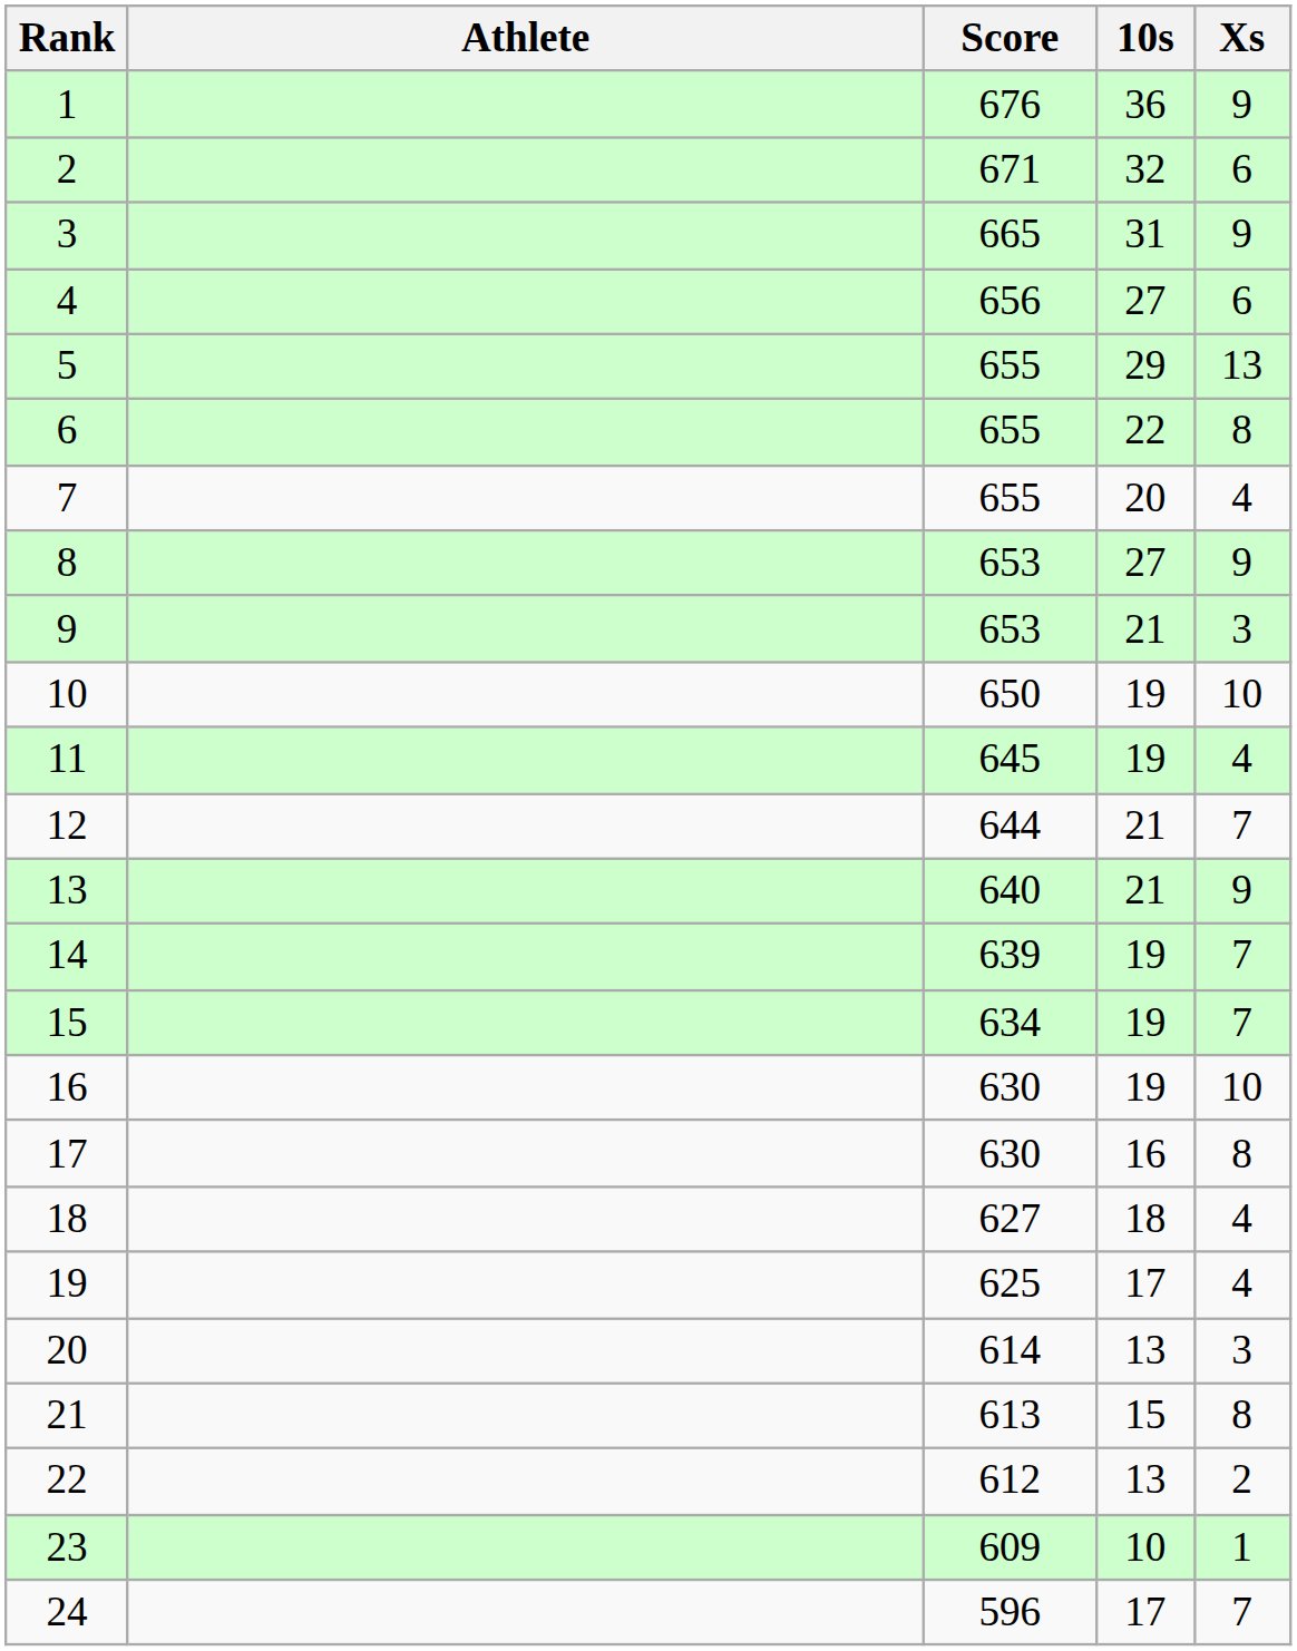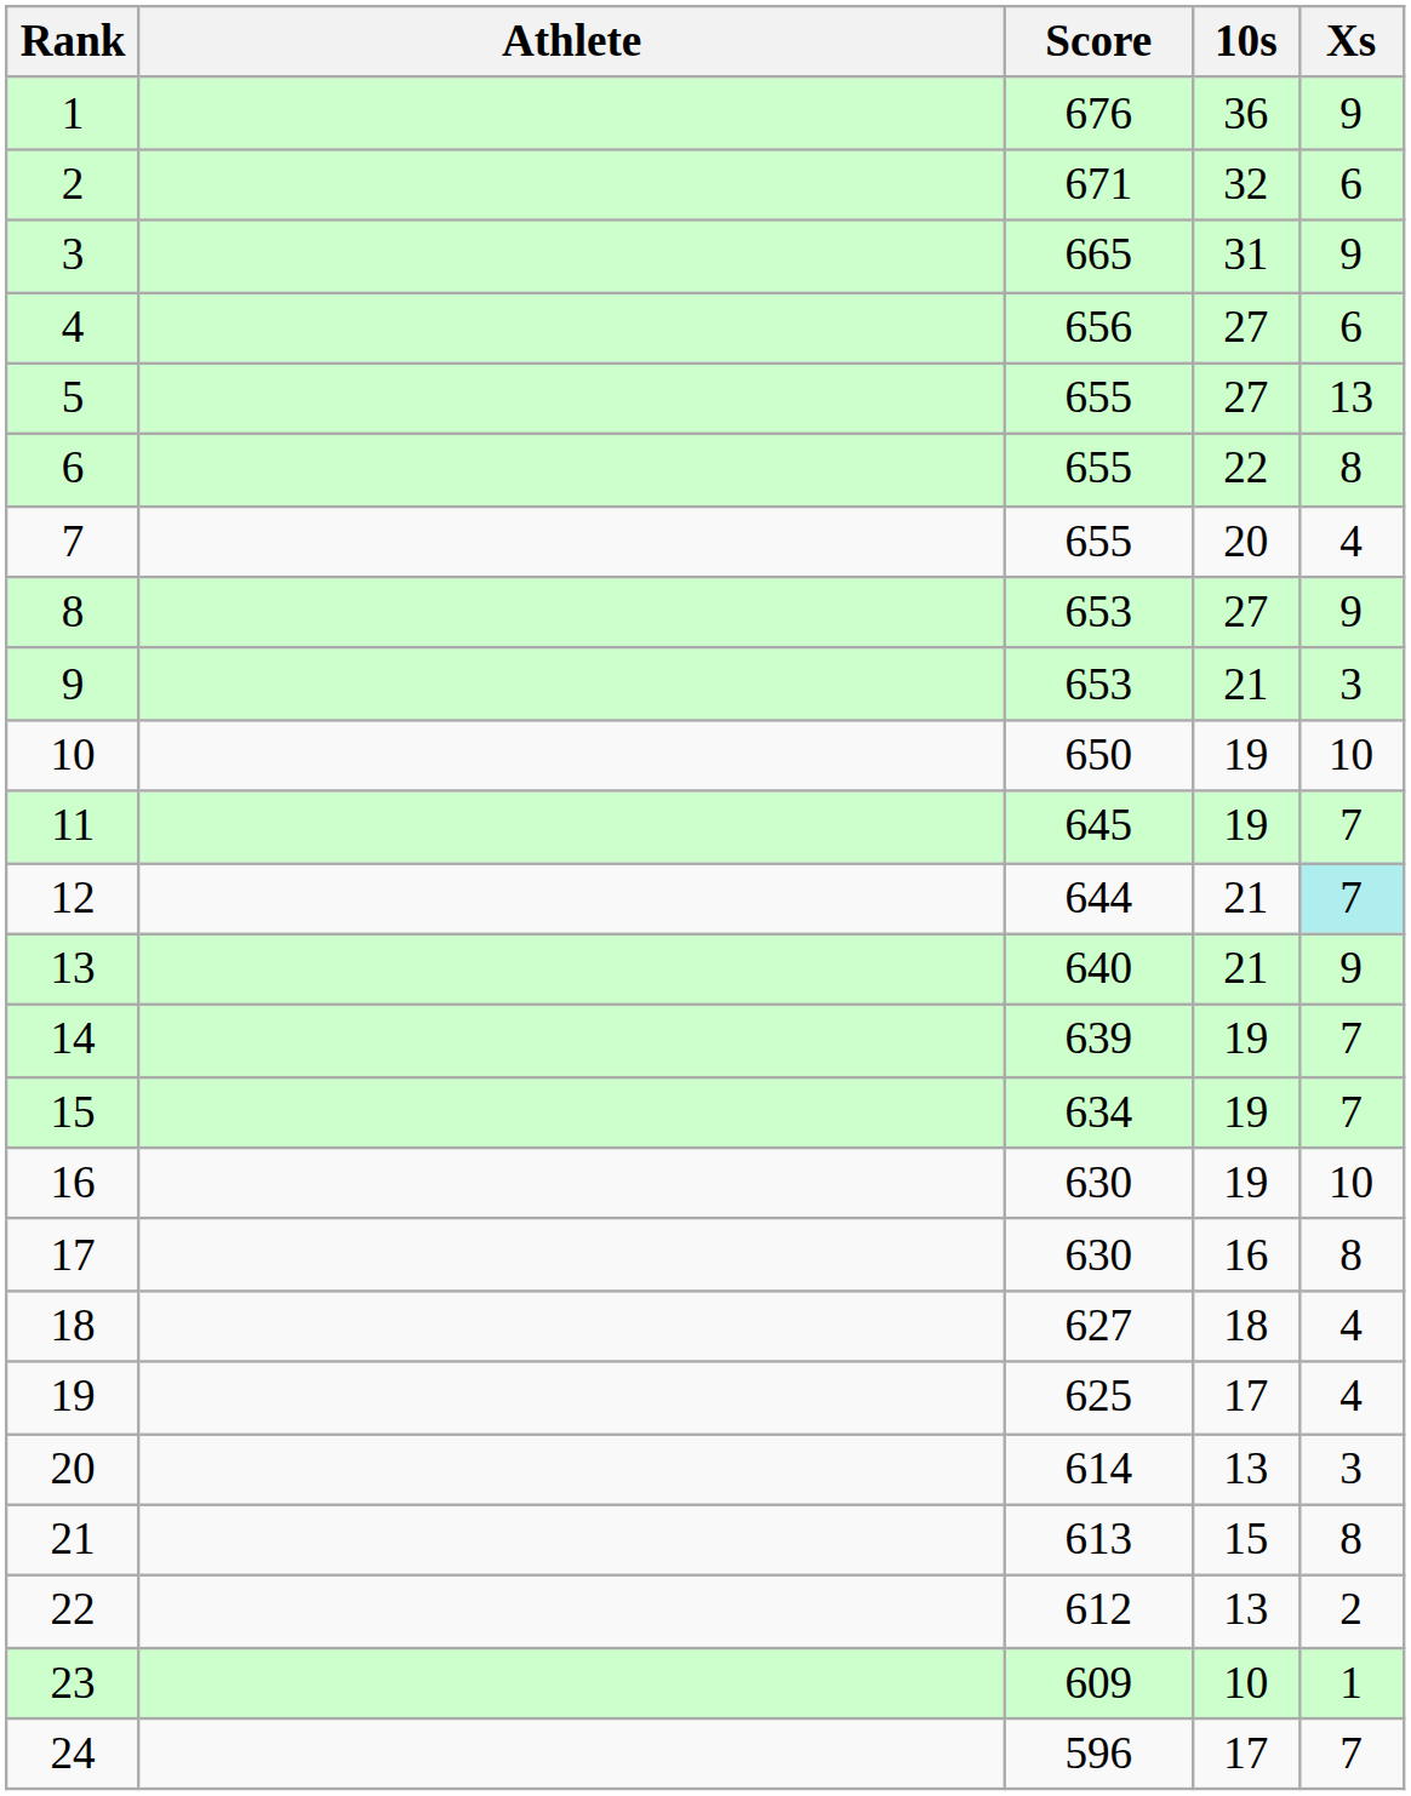5 | 10s: 29 -> 27
11 | Xs: 4 -> 7
12 | Xs: no background -> paleturquoise background
